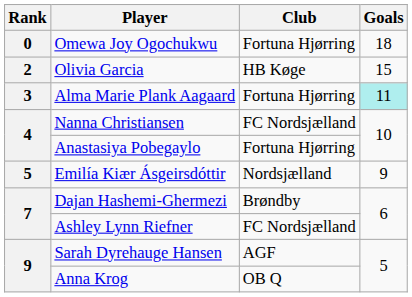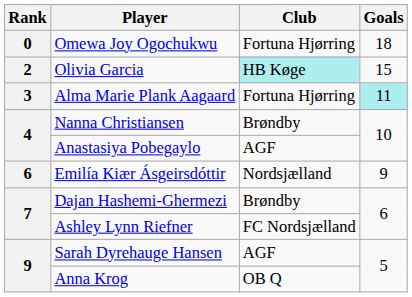Olivia Garcia | Club: no background -> paleturquoise background
Nanna Christiansen | Club: FC Nordsjælland -> Brøndby
Anastasiya Pobegaylo | Club: Fortuna Hjørring -> AGF
Emilía Kiær Ásgeirsdóttir | Rank: 5 -> 6
